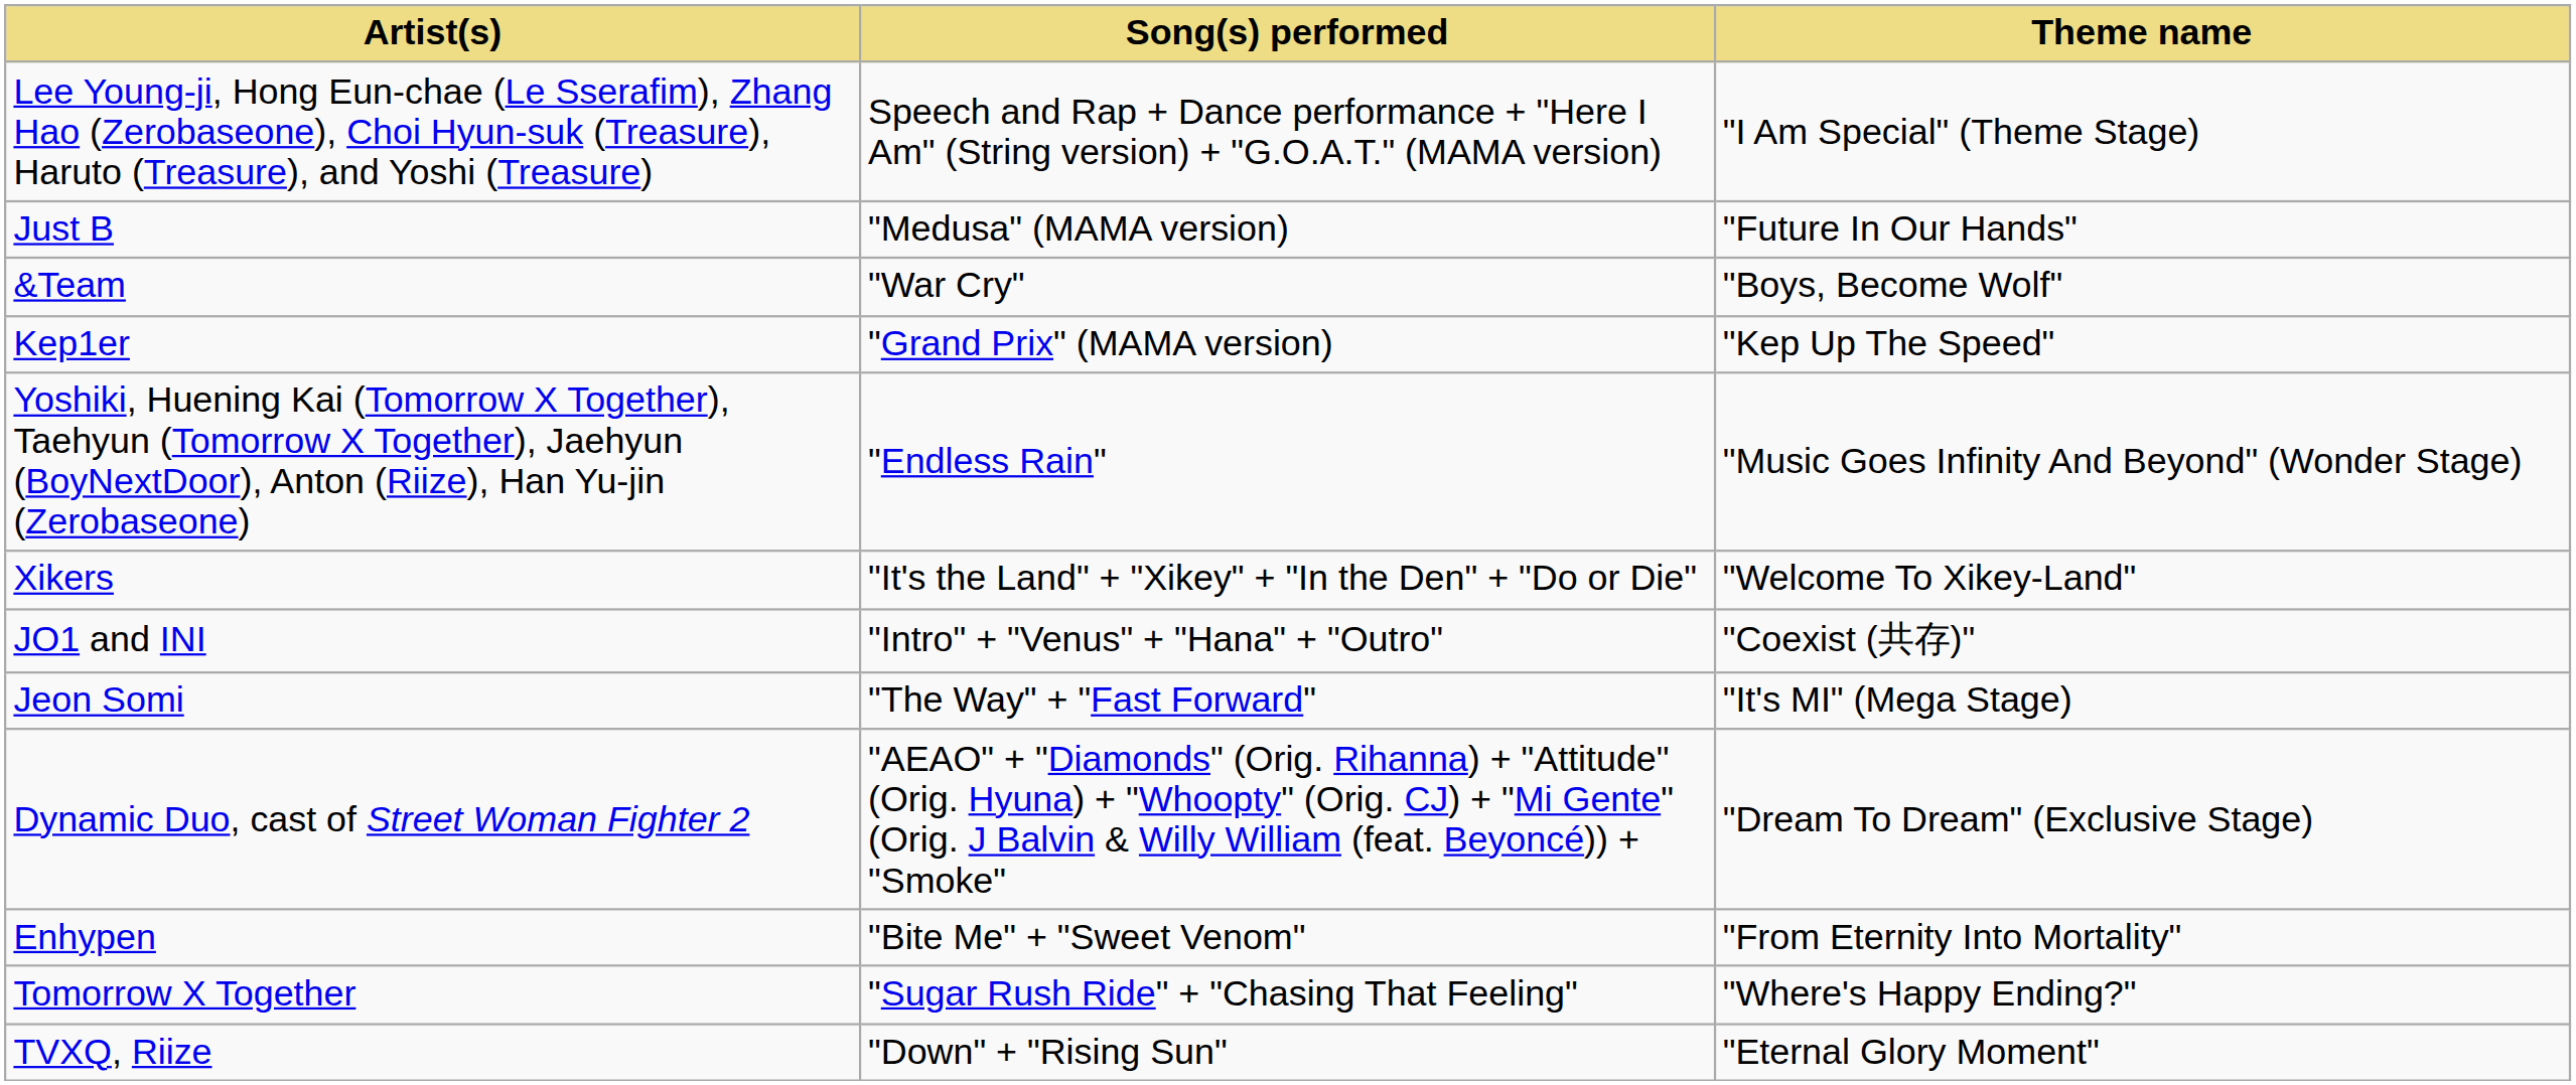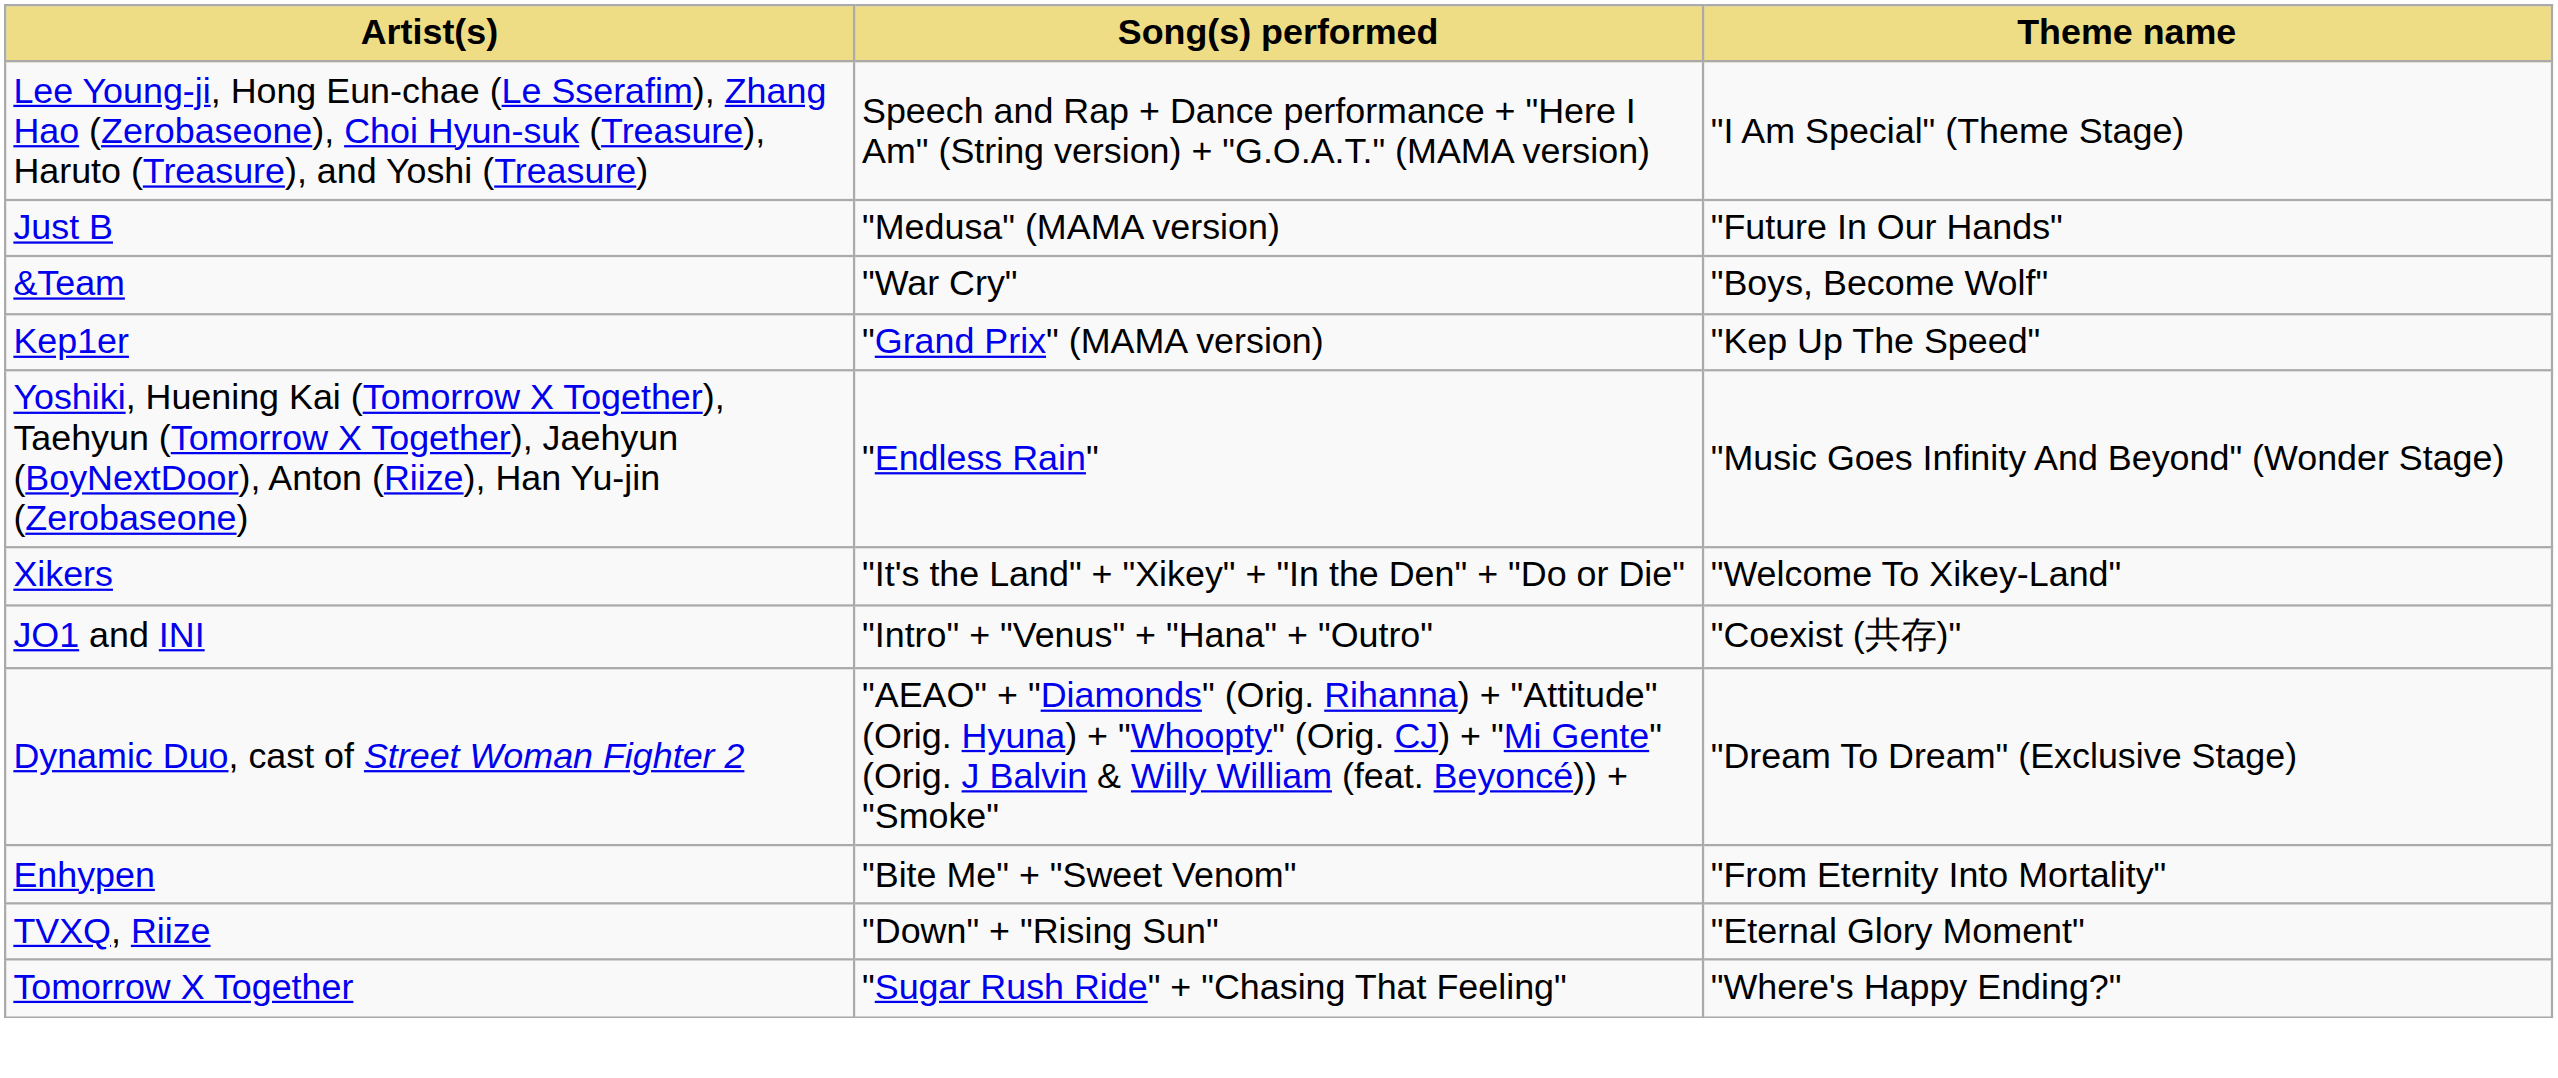- row: Jeon Somi | "The Way" + "Fast Forward" | "It's MI" (Mega Stage)
rows swapped: Tomorrow X Together <-> TVXQ, Riize
